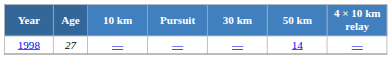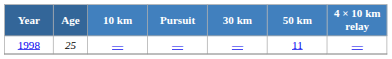1998 | Age: 27 -> 25
1998 | 50 km: 14 -> 11
